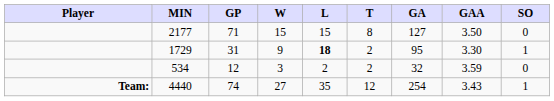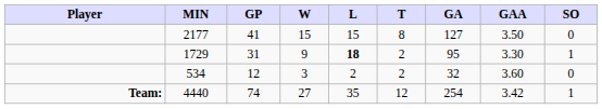2177 | GP: 71 -> 41
534 | GAA: 3.59 -> 3.60
4440 | GAA: 3.43 -> 3.42
